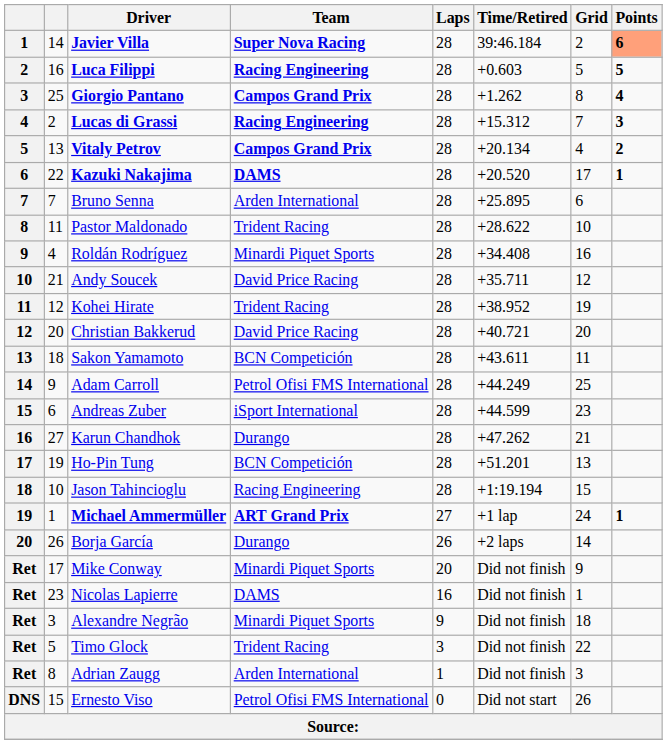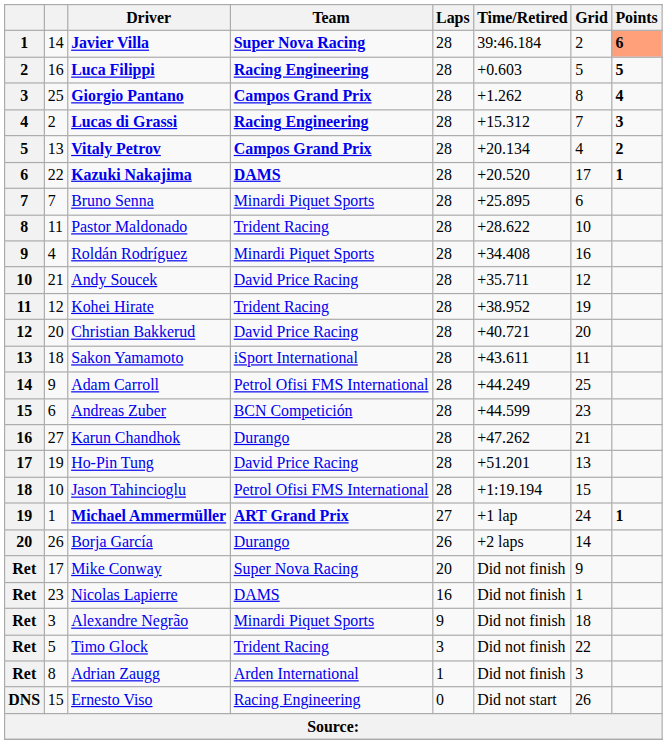Bruno Senna | Team: Arden International -> Minardi Piquet Sports
Sakon Yamamoto | Team: BCN Competición -> iSport International
Andreas Zuber | Team: iSport International -> BCN Competición
Ho-Pin Tung | Team: BCN Competición -> David Price Racing
Jason Tahincioglu | Team: Racing Engineering -> Petrol Ofisi FMS International
Mike Conway | Team: Minardi Piquet Sports -> Super Nova Racing
Ernesto Viso | Team: Petrol Ofisi FMS International -> Racing Engineering
